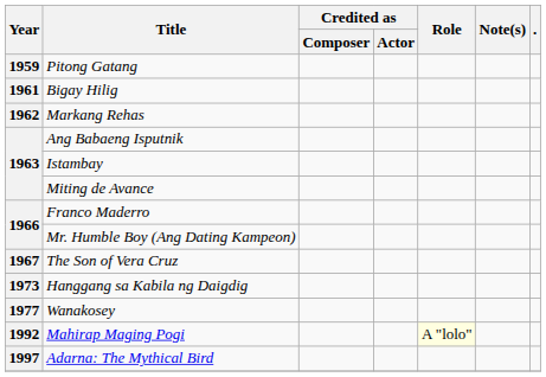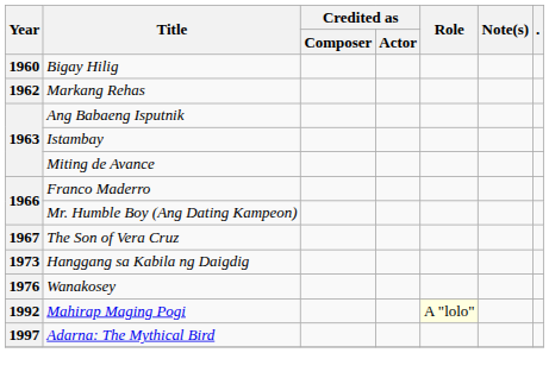- row: 1959 | Pitong Gatang
Bigay Hilig | Year: 1961 -> 1960
Wanakosey | Year: 1977 -> 1976
